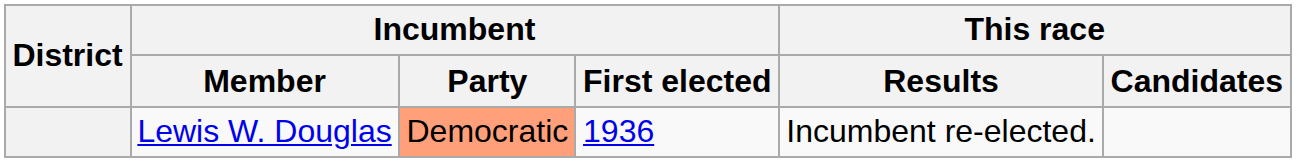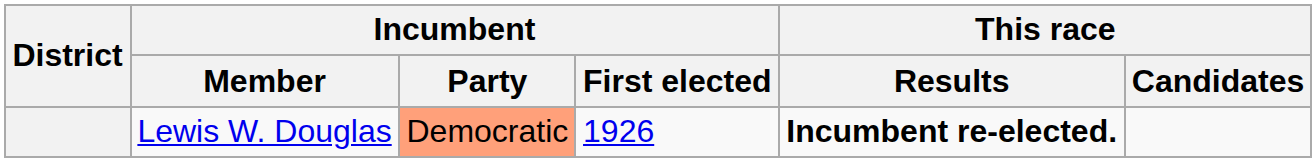Lewis W. Douglas | Incumbent / First elected: 1936 -> 1926
Lewis W. Douglas | This race / Results: normal -> bold
